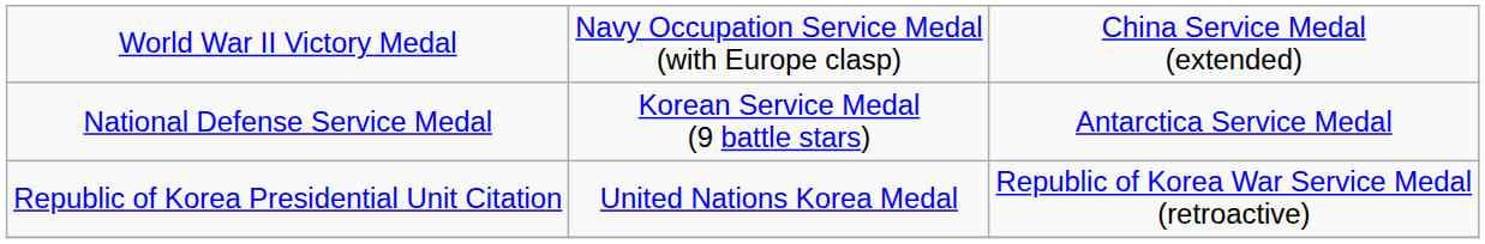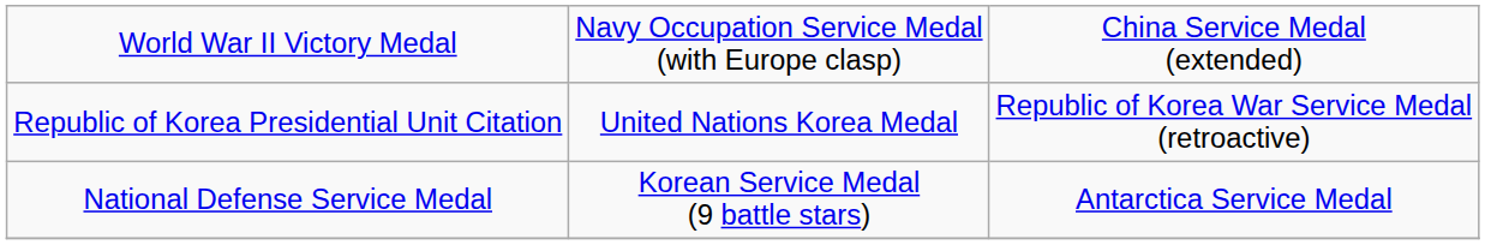rows swapped: National Defense Service Medal <-> Republic of Korea Presidential Unit Citation
